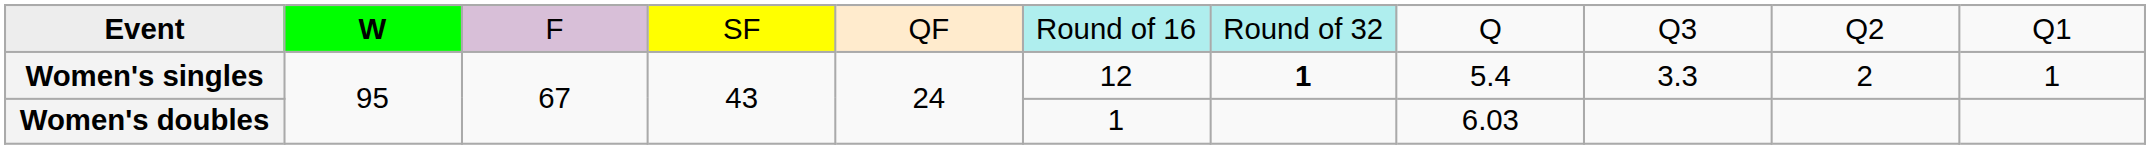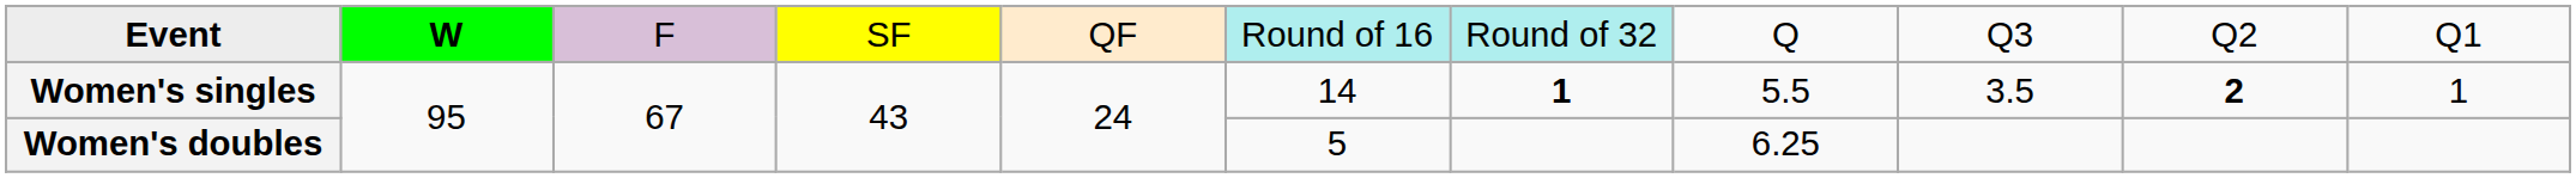Women's singles | column 6: 12 -> 14
Women's singles | column 8: 5.4 -> 5.5
Women's singles | column 9: 3.3 -> 3.5
Women's singles | column 10: normal -> bold
Women's doubles | column 6: 1 -> 5
Women's doubles | column 8: 6.03 -> 6.25
